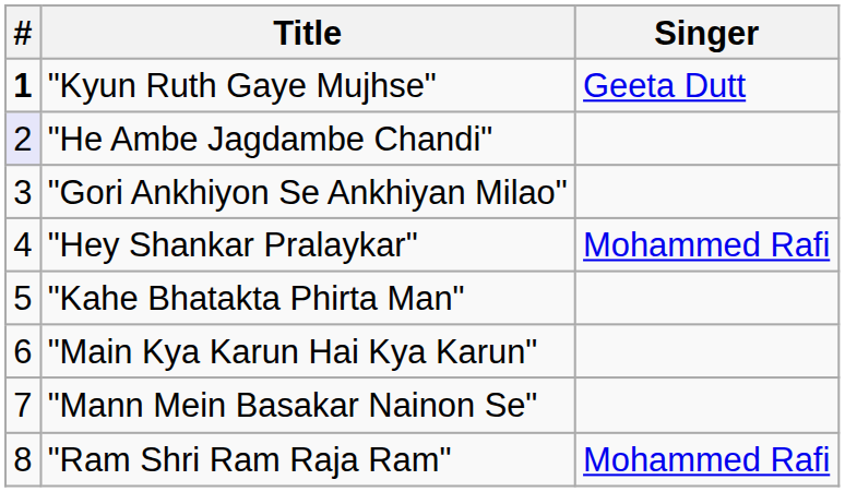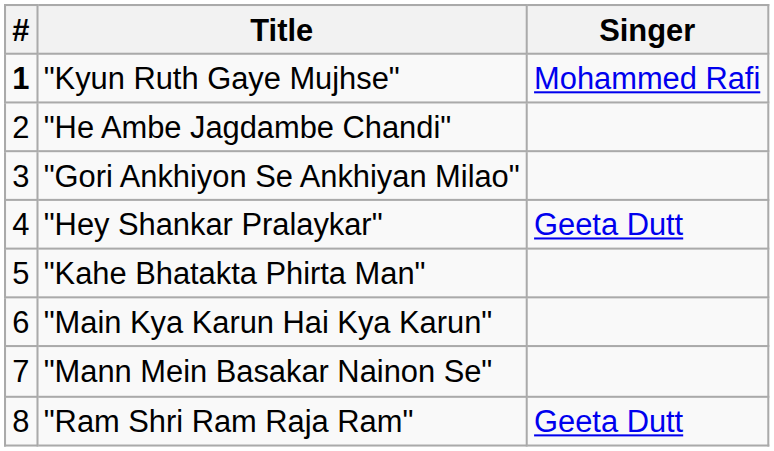"Kyun Ruth Gaye Mujhse" | Singer: Geeta Dutt -> Mohammed Rafi
"He Ambe Jagdambe Chandi" | #: lavender background -> no background
"Hey Shankar Pralaykar" | Singer: Mohammed Rafi -> Geeta Dutt
"Ram Shri Ram Raja Ram" | Singer: Mohammed Rafi -> Geeta Dutt
